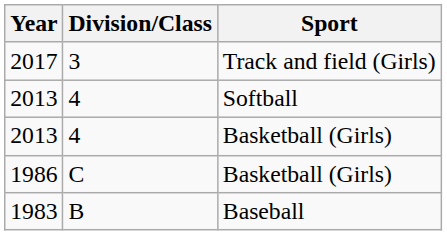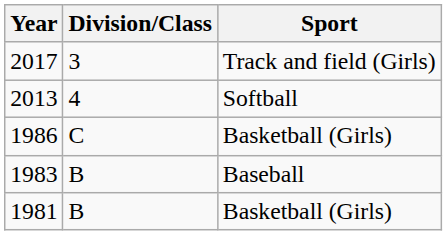- row: 2013 | 4 | Basketball (Girls)
+ row: 1981 | B | Basketball (Girls)
